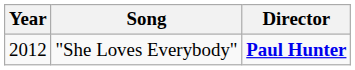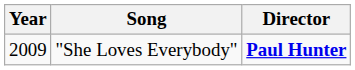"She Loves Everybody" | Year: 2012 -> 2009
